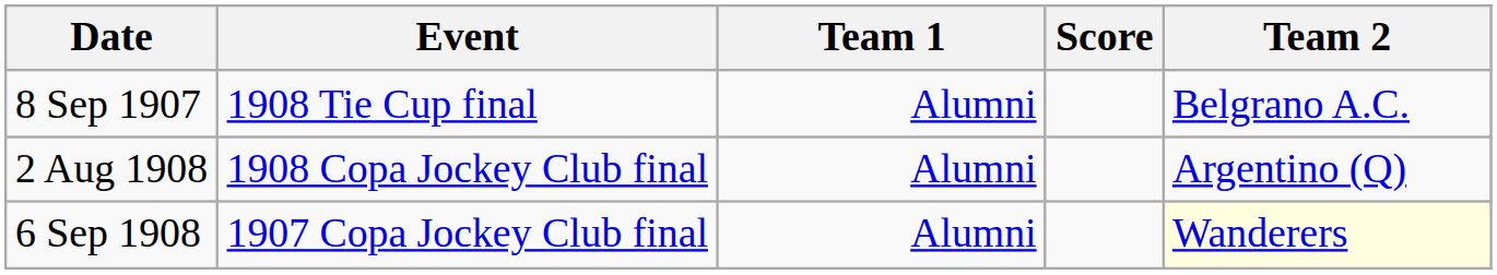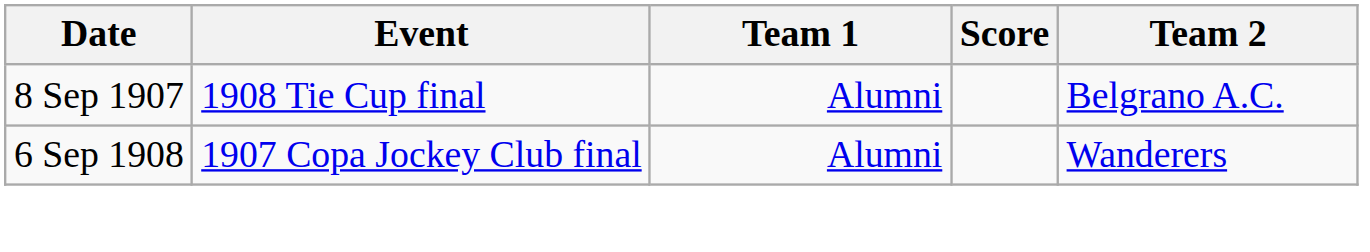- row: 2 Aug 1908 | 1908 Copa Jockey Club final | Alumni | Argentino (Q)
6 Sep 1908 | Team 2: lightyellow background -> no background
